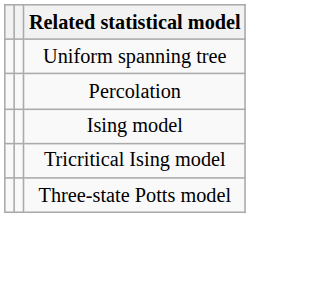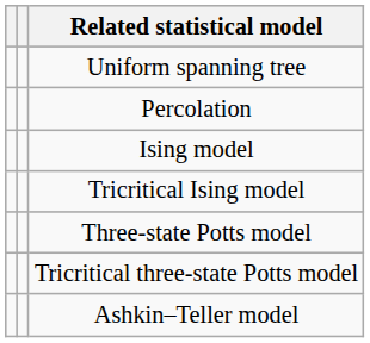+ row: Tricritical three-state Potts model
+ row: Ashkin–Teller model
